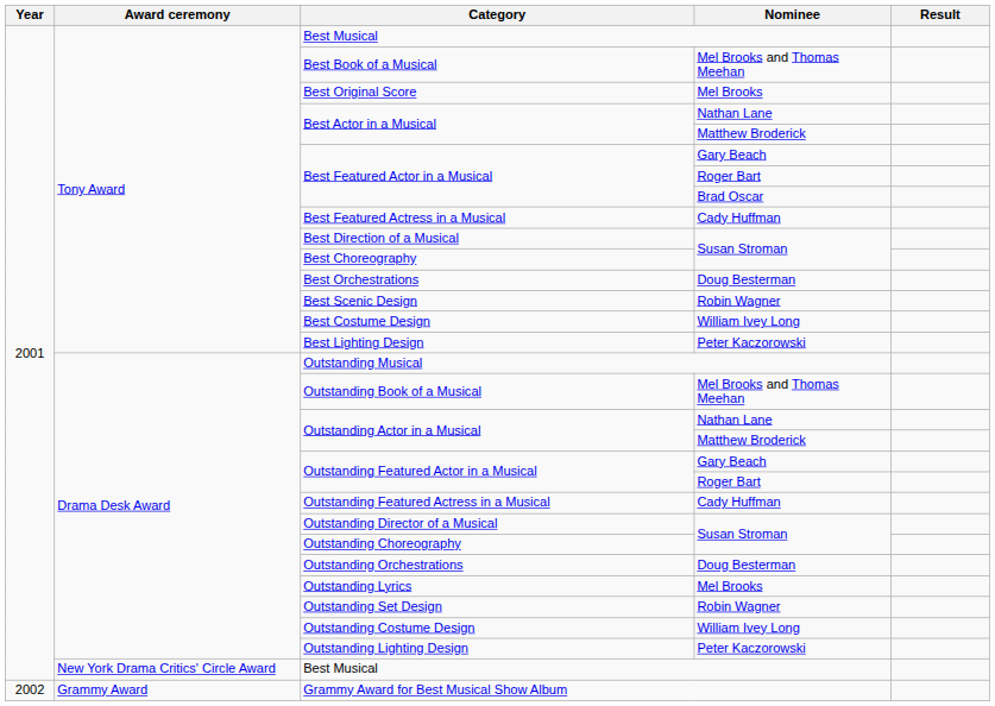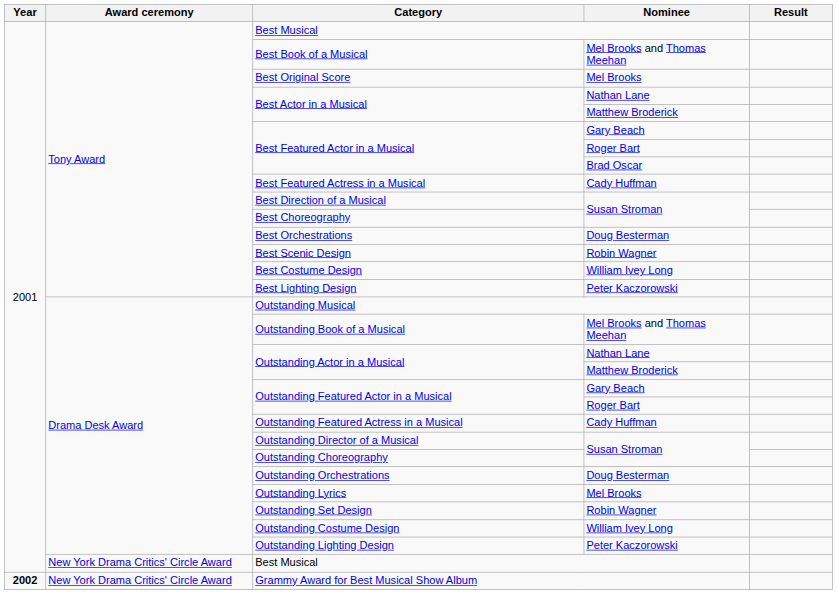Grammy Award for Best Musical Show Album | Year: normal -> bold
Grammy Award for Best Musical Show Album | Award ceremony: Grammy Award -> New York Drama Critics' Circle Award
